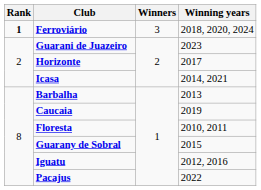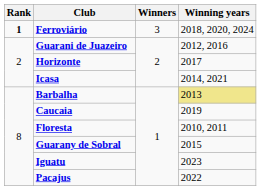Guarani de Juazeiro | Winning years: 2023 -> 2012, 2016
Barbalha | Winning years: no background -> khaki background
Iguatu | Winning years: 2012, 2016 -> 2023
